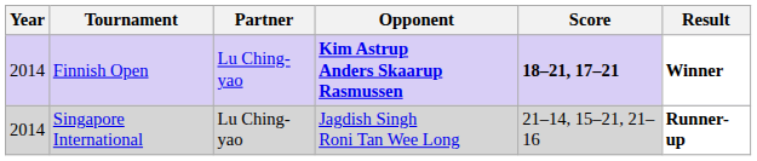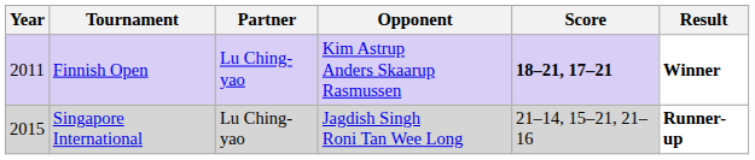Finnish Open | Year: 2014 -> 2011
Finnish Open | Opponent: bold -> normal
Singapore International | Year: 2014 -> 2015
